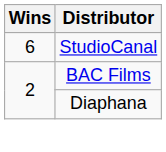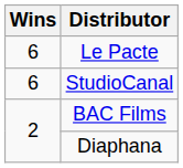+ row: 6 | Le Pacte
